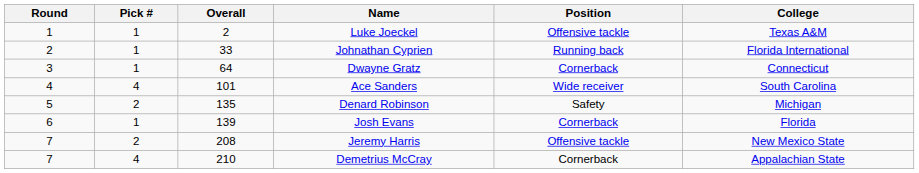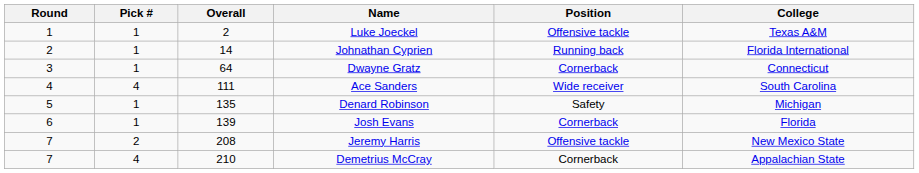Johnathan Cyprien | Overall: 33 -> 14
Ace Sanders | Overall: 101 -> 111
Denard Robinson | Pick #: 2 -> 1
